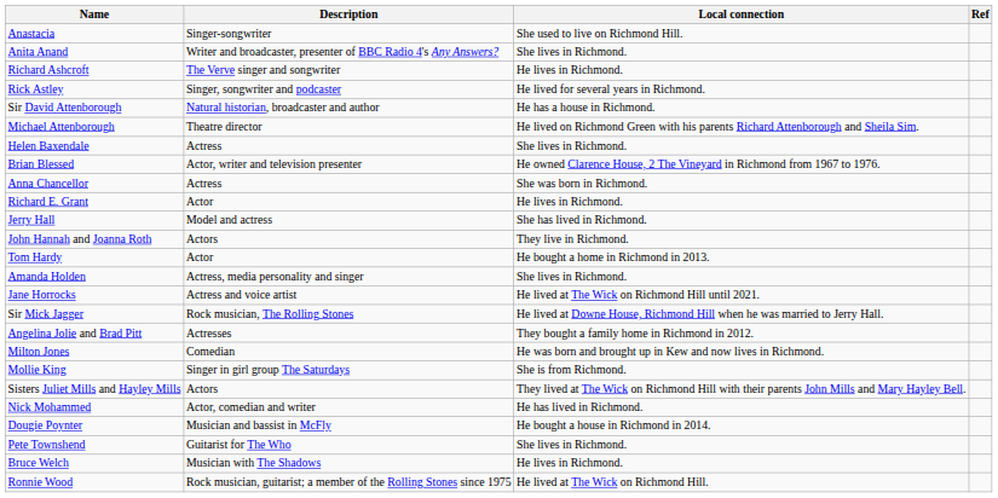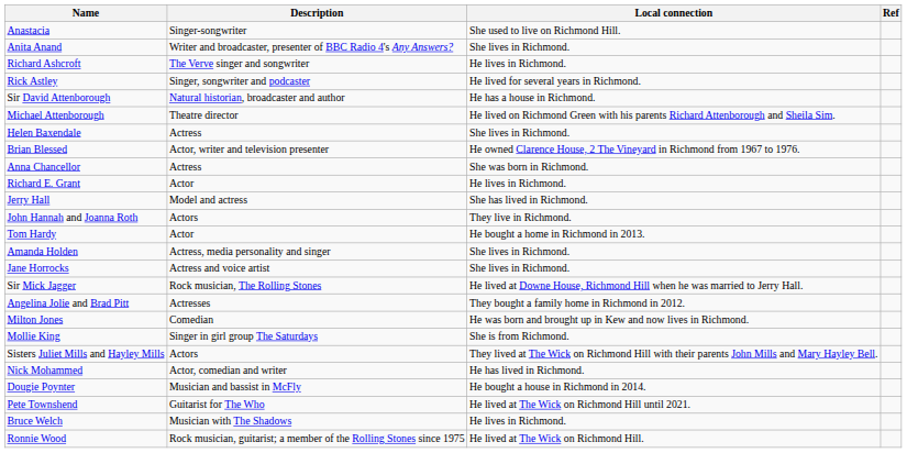Jane Horrocks | Local connection: He lived at The Wick on Richmond Hill until 2021. -> She lives in Richmond.
Pete Townshend | Local connection: She lives in Richmond. -> He lived at The Wick on Richmond Hill until 2021.
